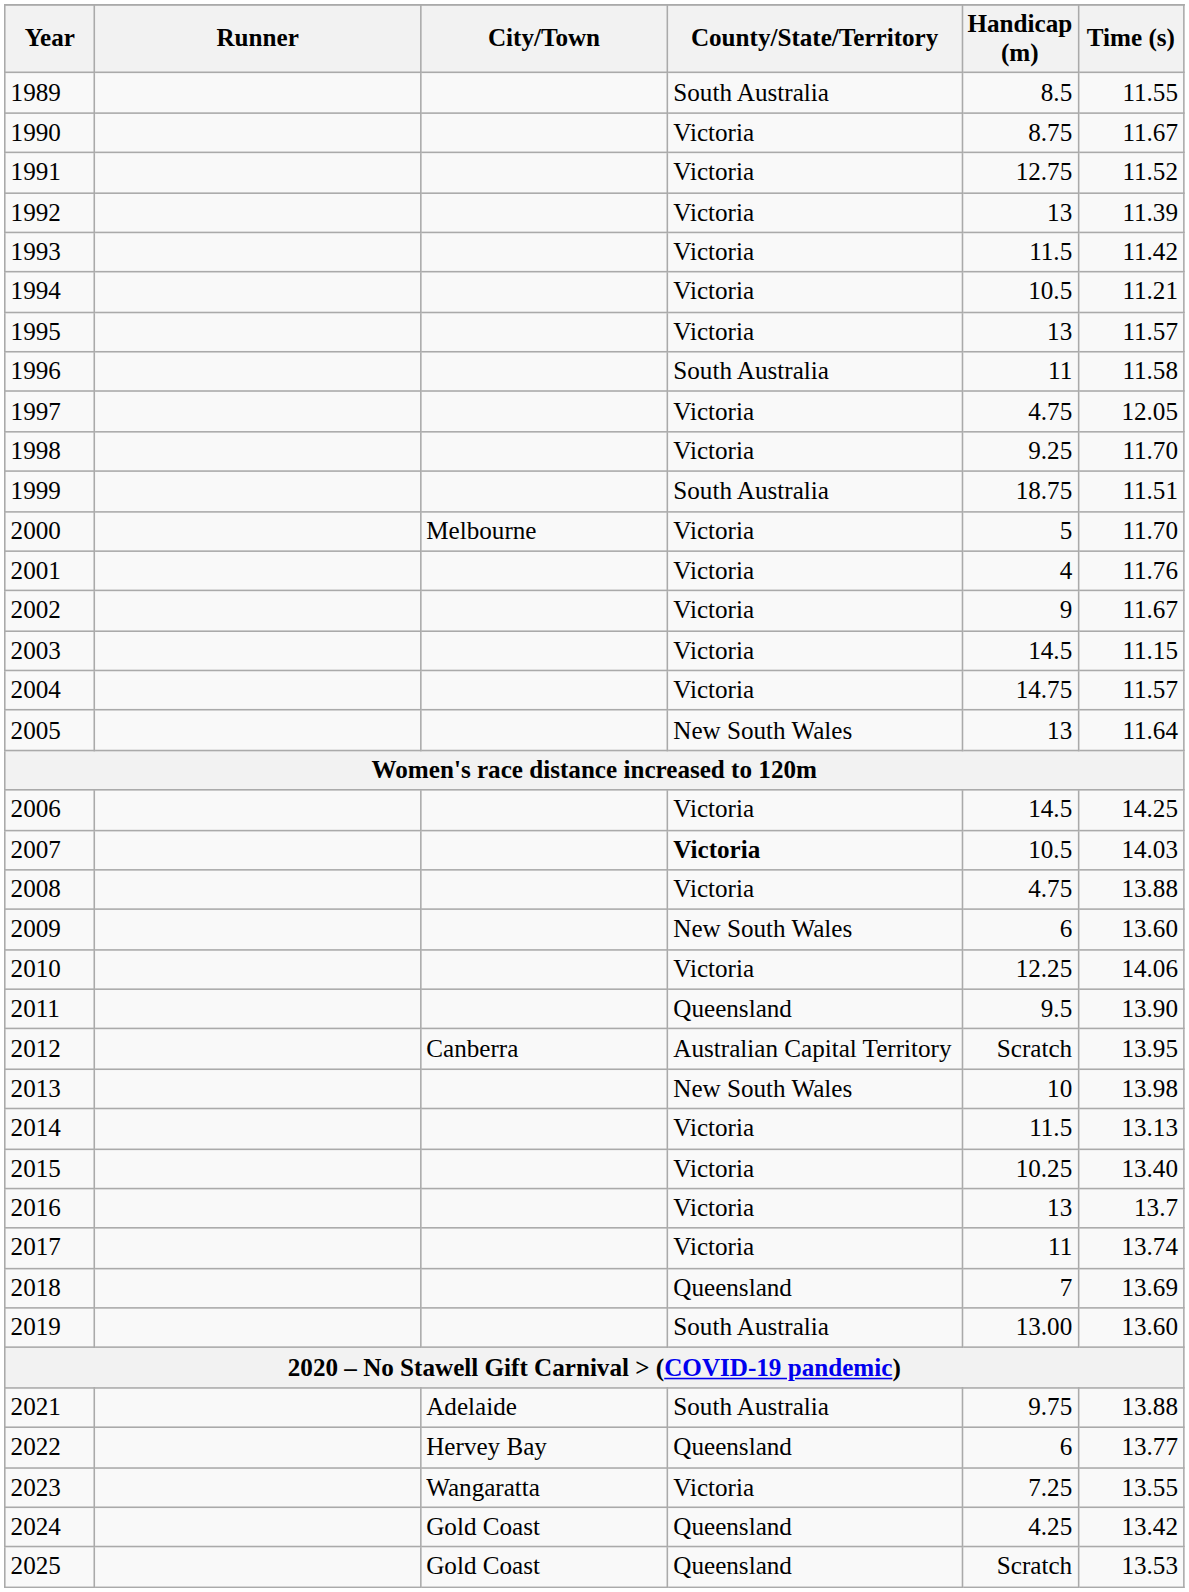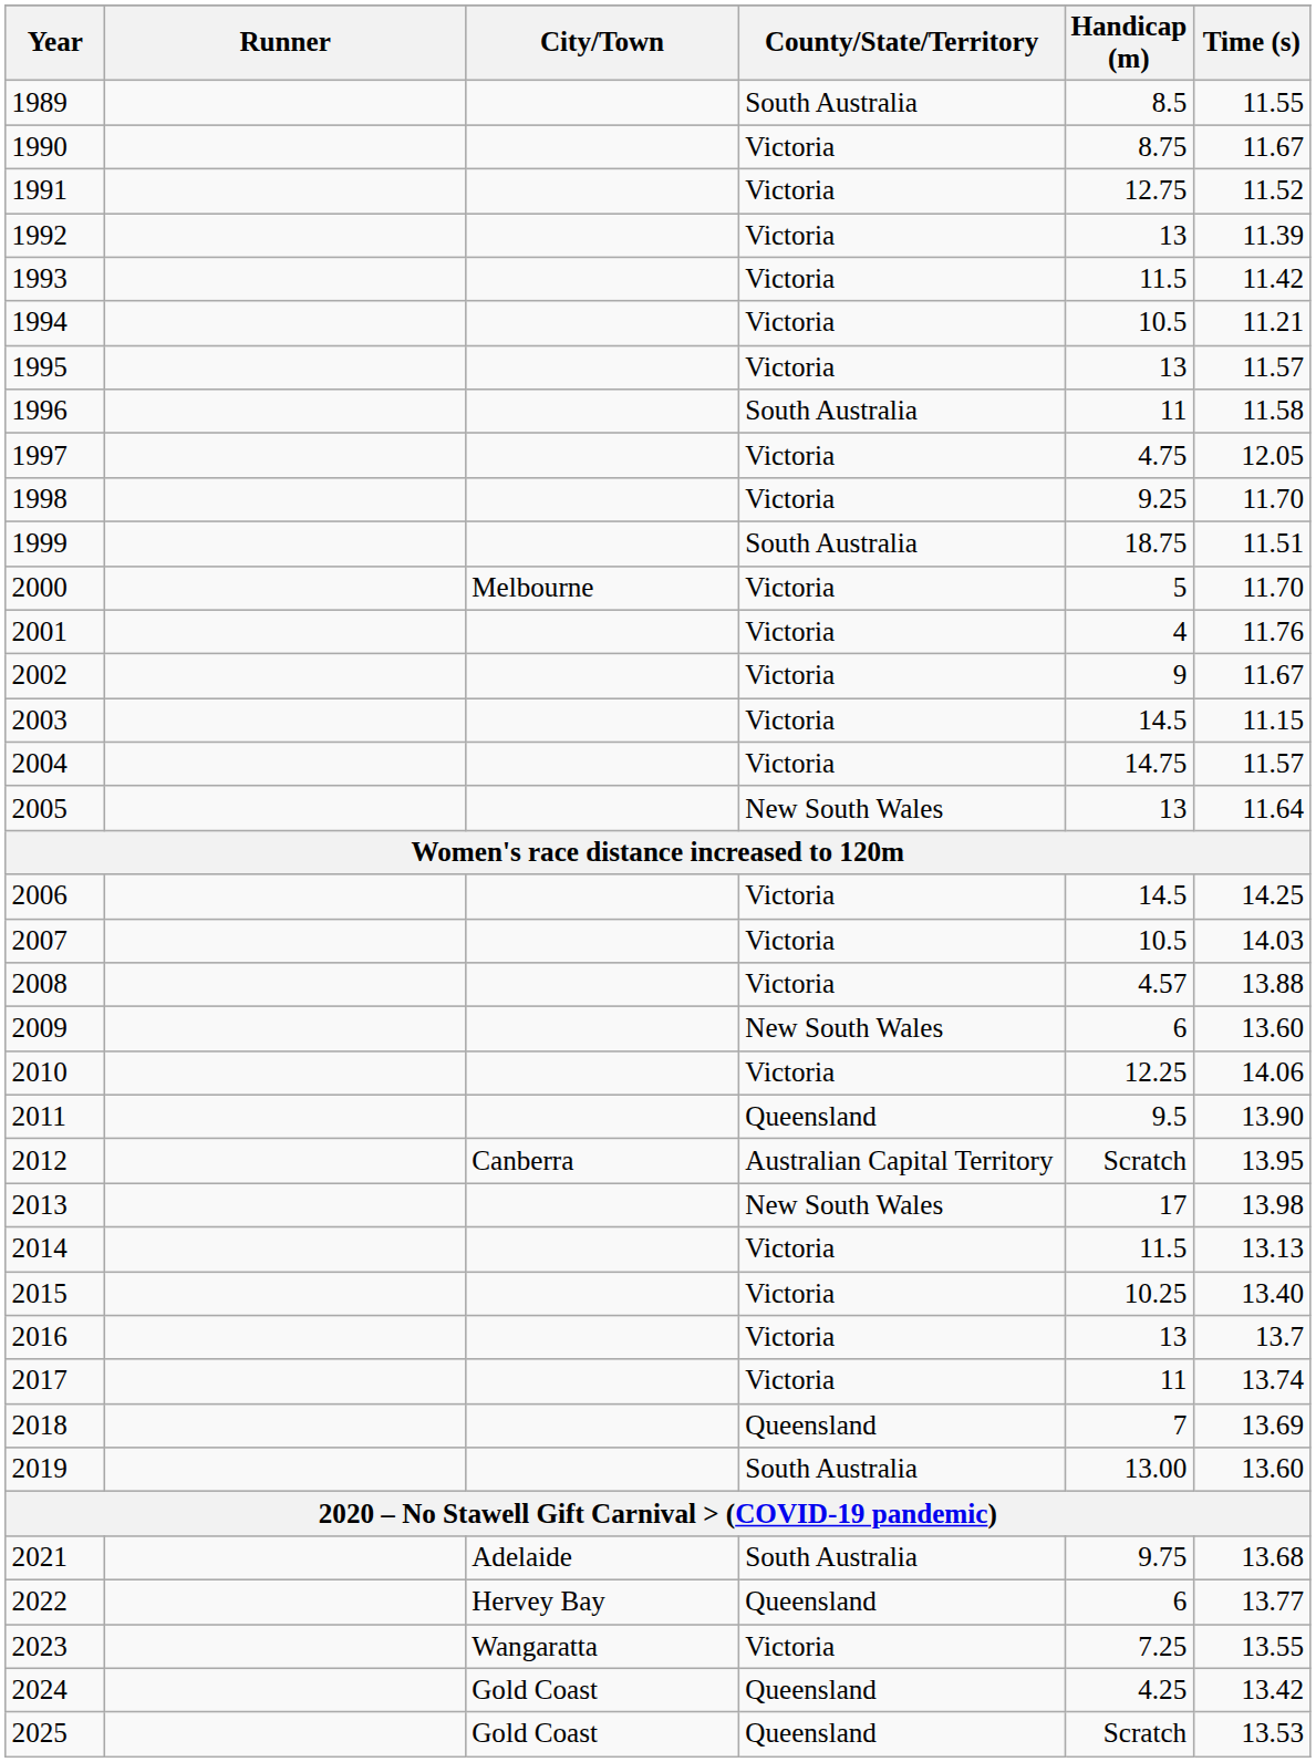2007 | County/State/Territory: bold -> normal
2008 | Handicap (m): 4.75 -> 4.57
2013 | Handicap (m): 10 -> 17
2021 | Time (s): 13.88 -> 13.68
